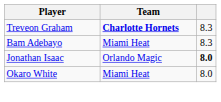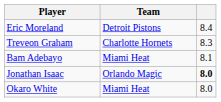+ row: Eric Moreland | Detroit Pistons | 8.4
Treveon Graham | Team: bold -> normal
Bam Adebayo | column 3: 8.3 -> 8.1
